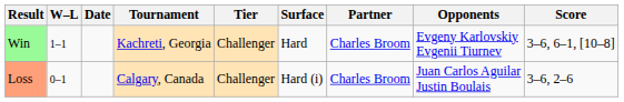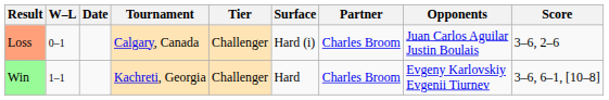rows swapped: Loss <-> Win
